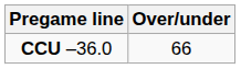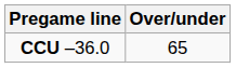CCU –36.0 | Over/under: 66 -> 65
